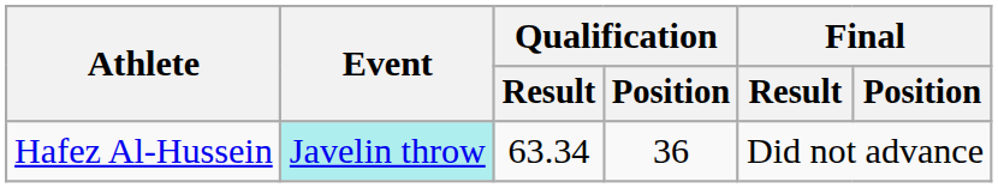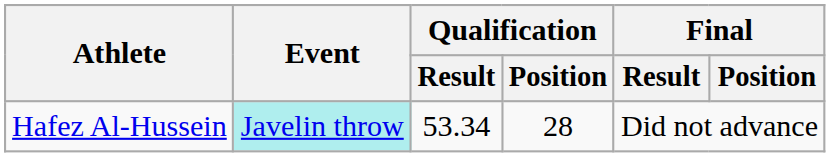Hafez Al-Hussein | Qualification / Result: 63.34 -> 53.34
Hafez Al-Hussein | Qualification / Position: 36 -> 28
